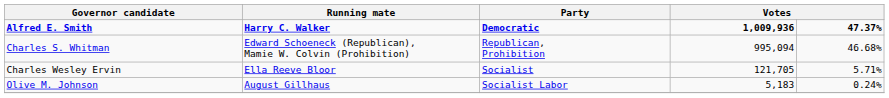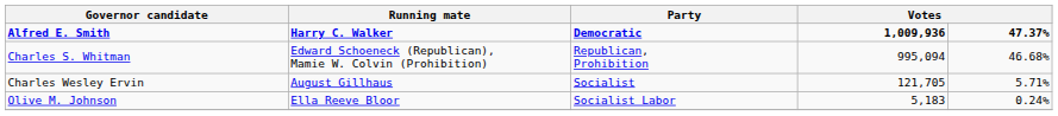Charles Wesley Ervin | Running mate: Ella Reeve Bloor -> August Gillhaus
Olive M. Johnson | Running mate: August Gillhaus -> Ella Reeve Bloor
